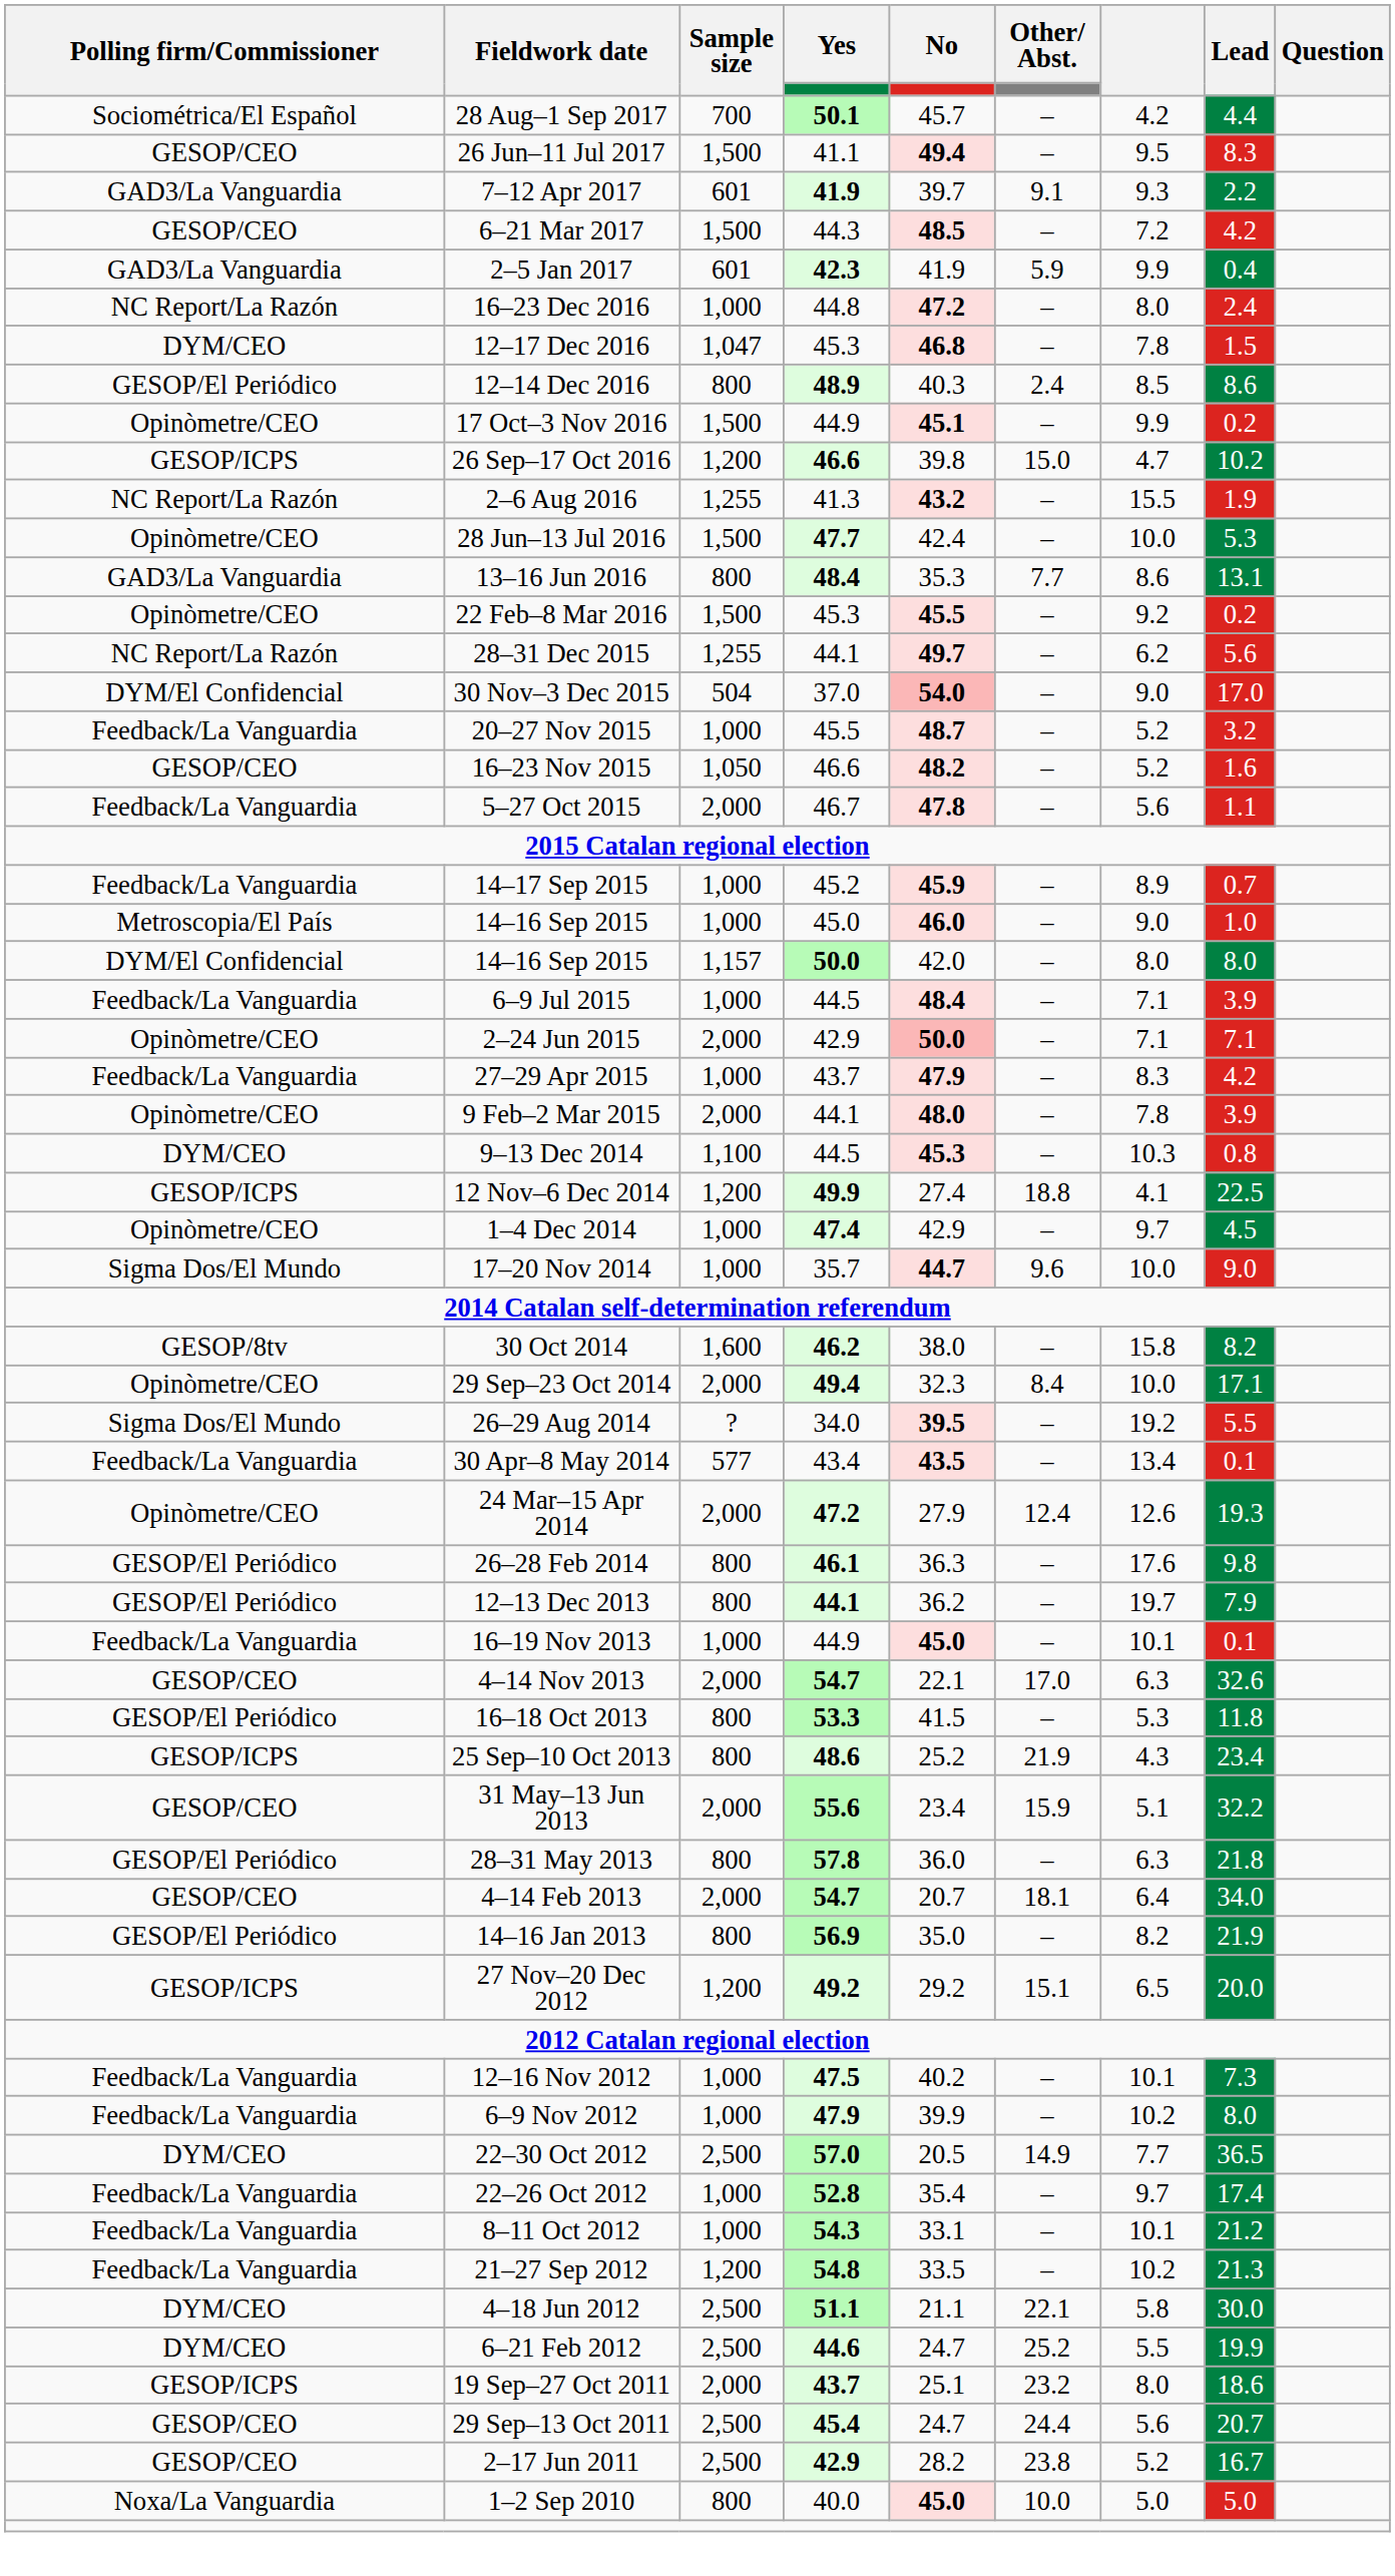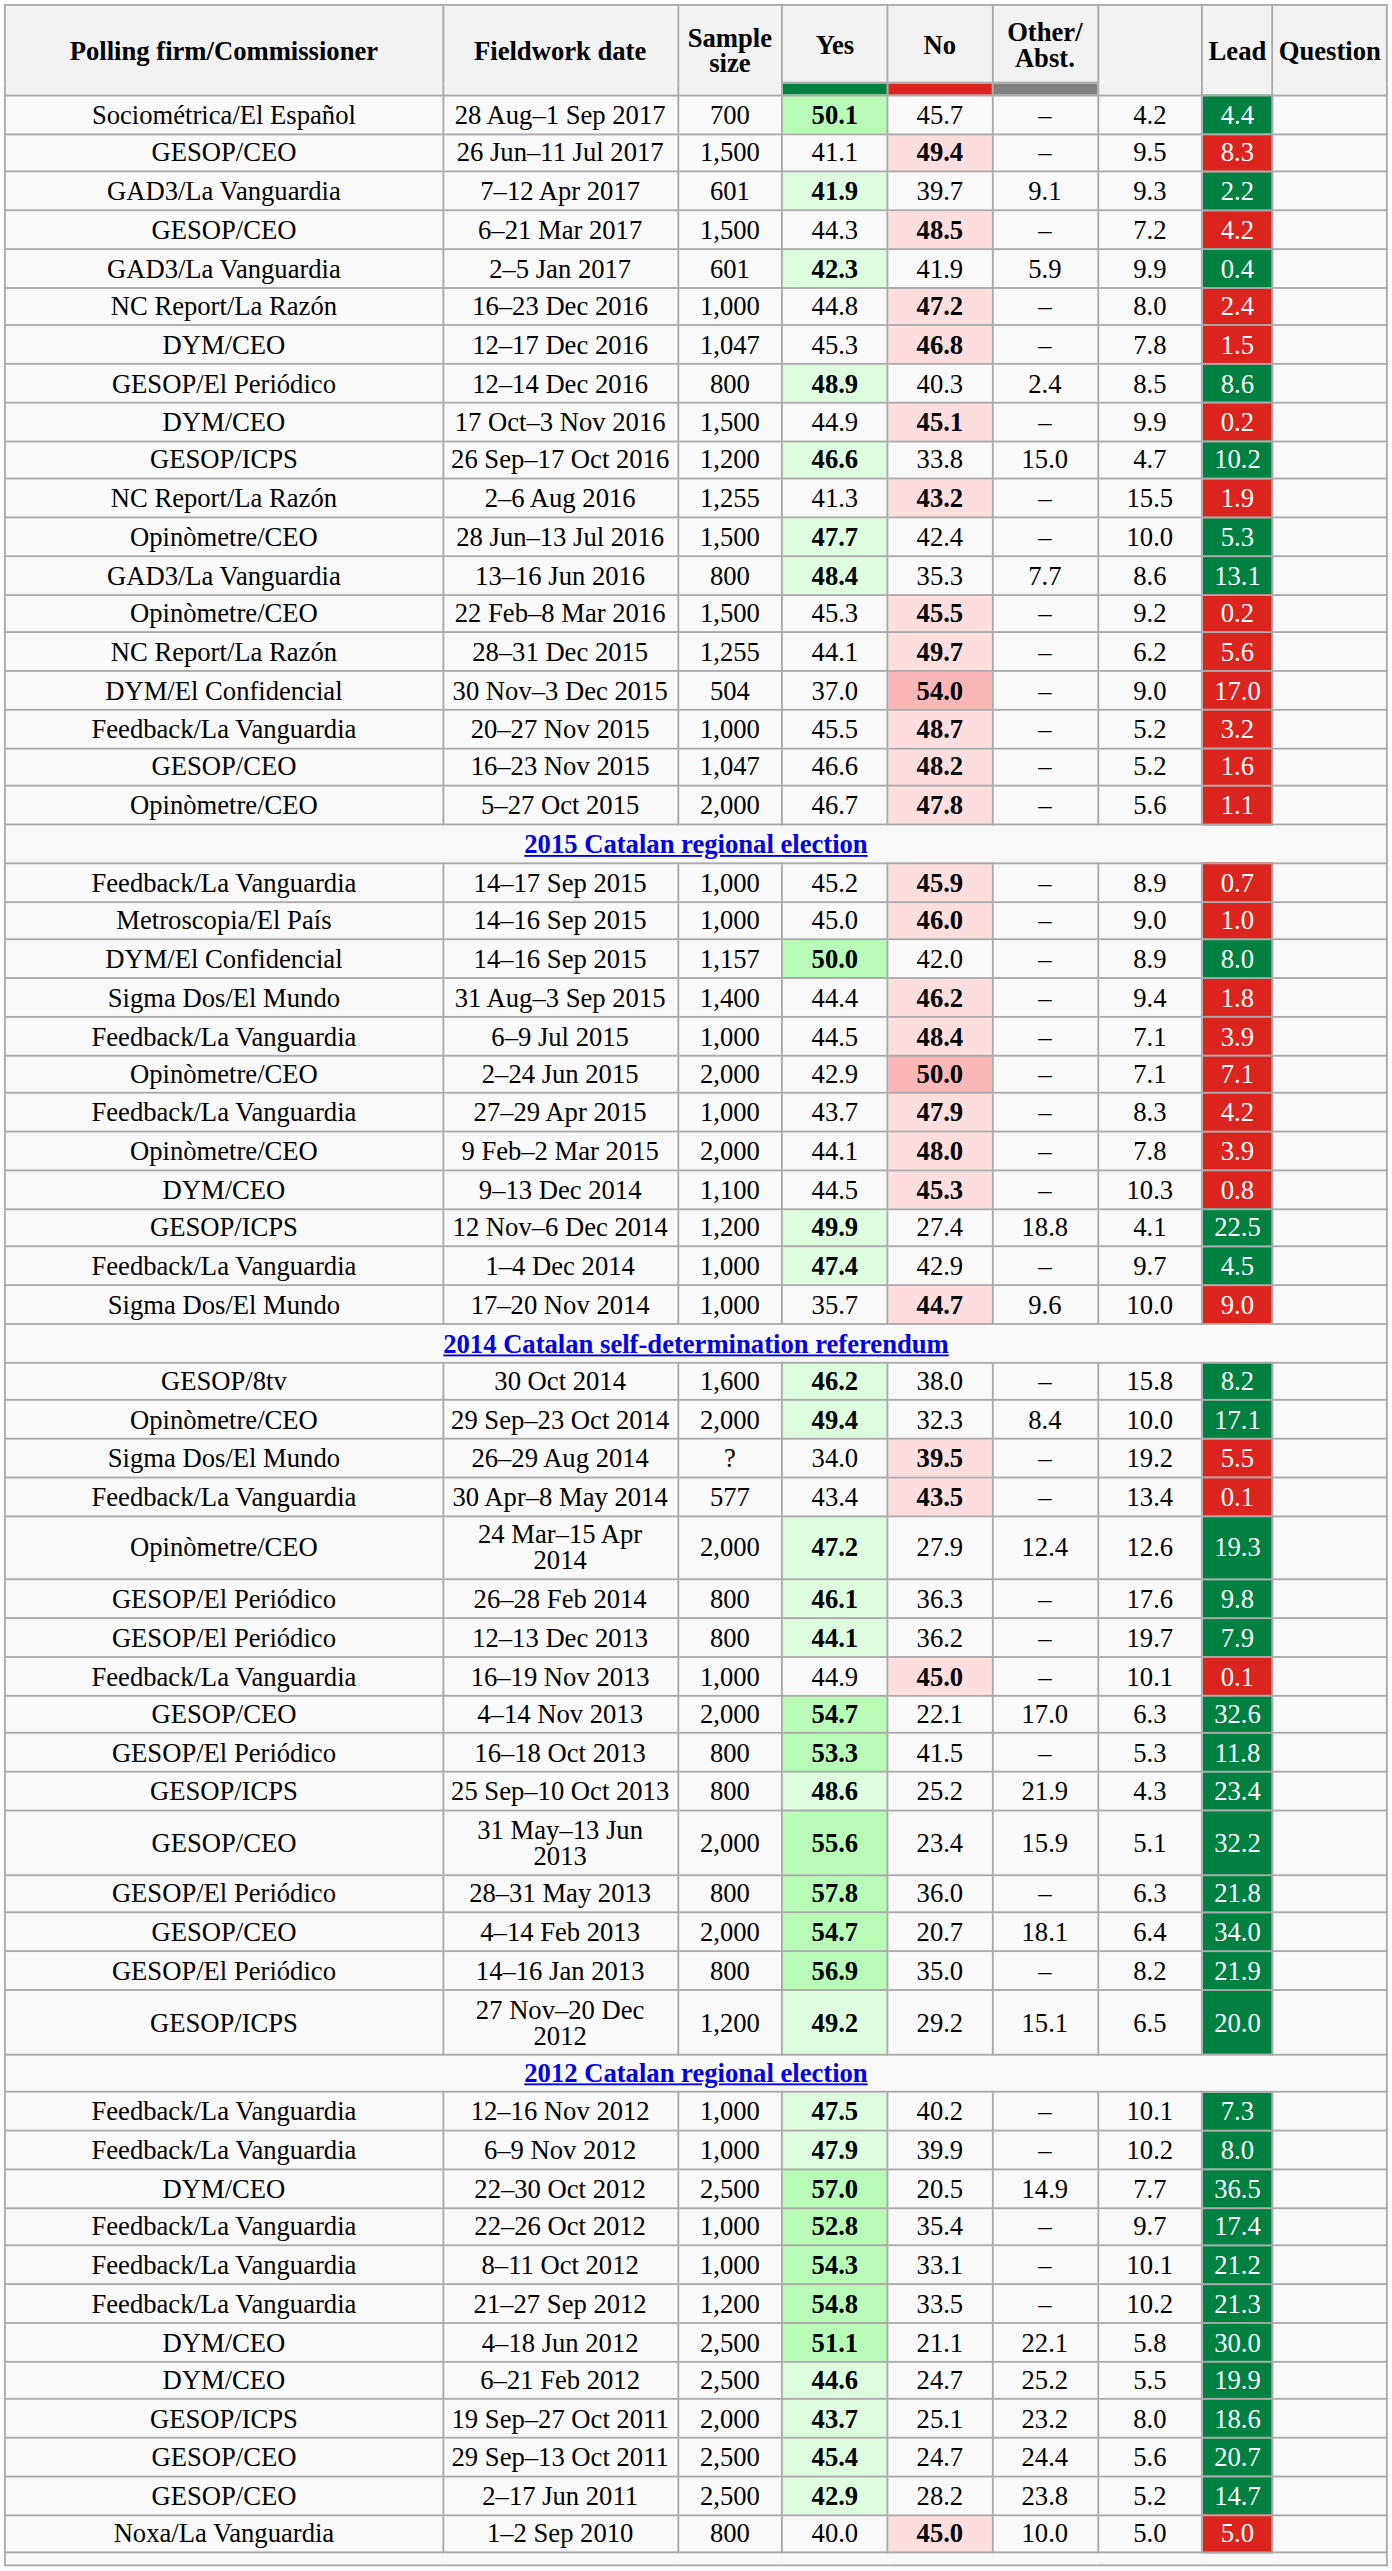17 Oct–3 Nov 2016 | Polling firm/Commissioner: Opinòmetre/CEO -> DYM/CEO
26 Sep–17 Oct 2016 | No: 39.8 -> 33.8
16–23 Nov 2015 | Sample size: 1,050 -> 1,047
5–27 Oct 2015 | Polling firm/Commissioner: Feedback/La Vanguardia -> Opinòmetre/CEO
14–16 Sep 2015 / 50.0 | column 7: 8.0 -> 8.9
+ row: Sigma Dos/El Mundo | 31 Aug–3 Sep 2015 | 1,400 | 44.4 | 46.2 | – | 9.4 | 1.8
1–4 Dec 2014 | Polling firm/Commissioner: Opinòmetre/CEO -> Feedback/La Vanguardia
2–17 Jun 2011 | Lead: 16.7 -> 14.7
